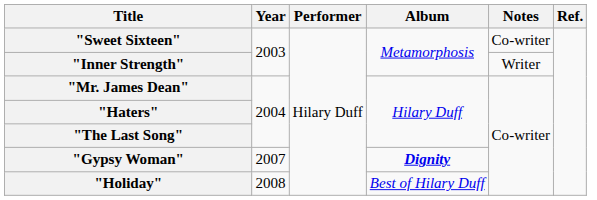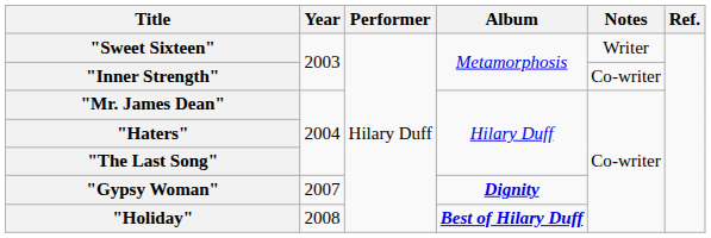"Sweet Sixteen" | Notes: Co-writer -> Writer
"Inner Strength" | Notes: Writer -> Co-writer
"Holiday" | Album: normal -> bold
